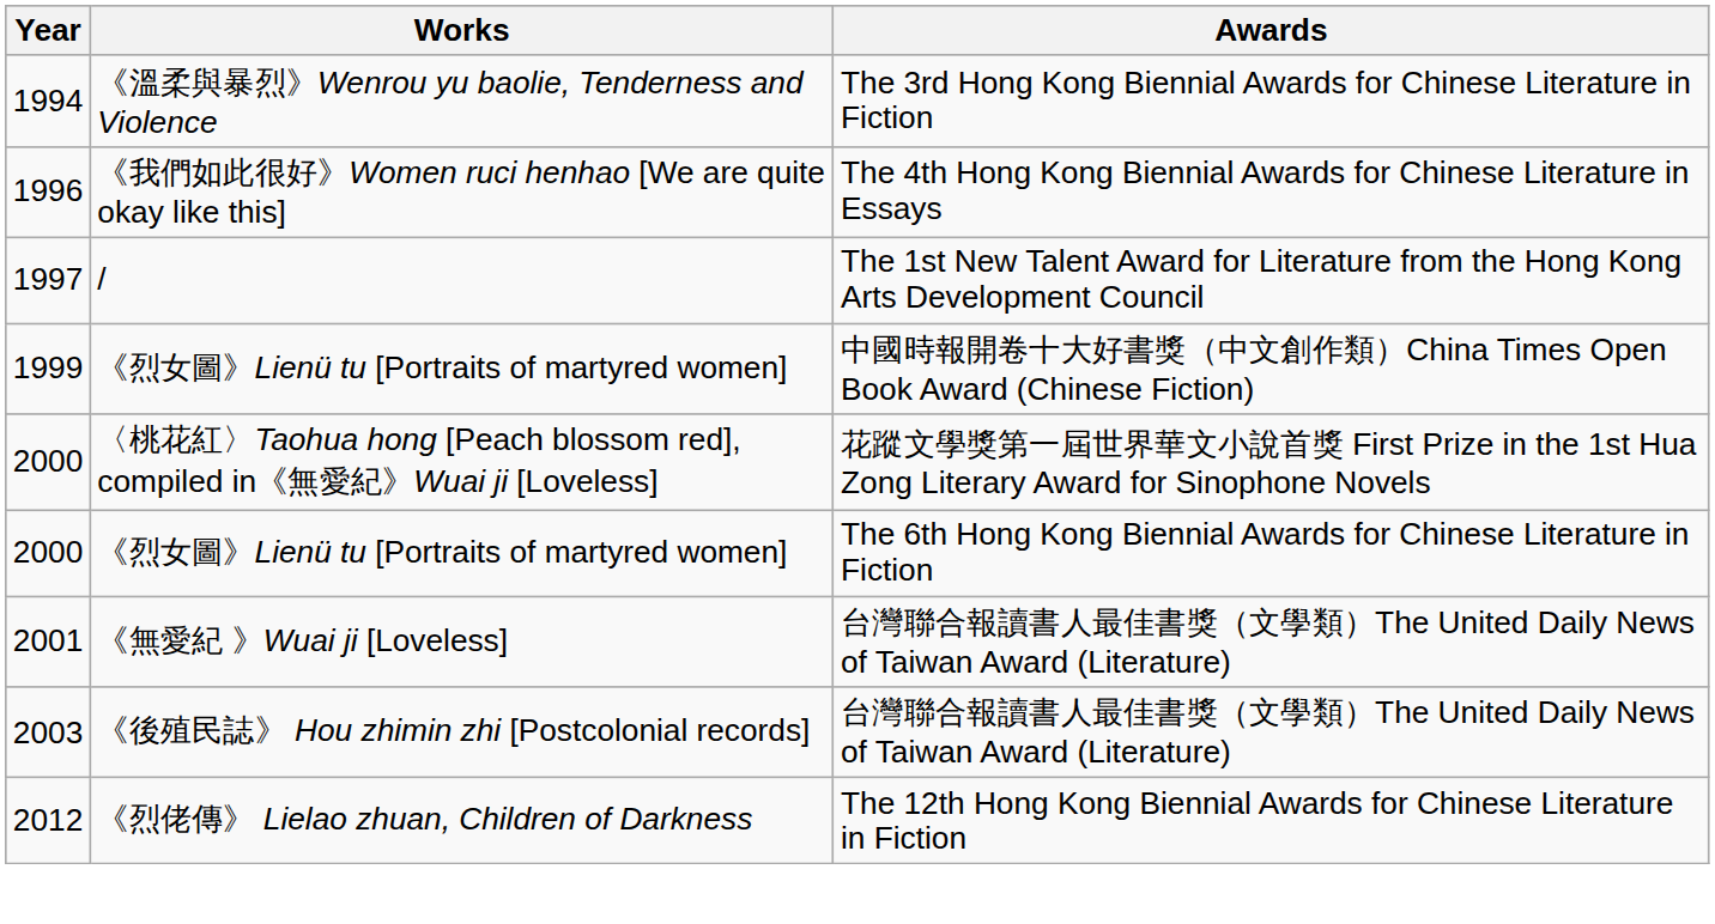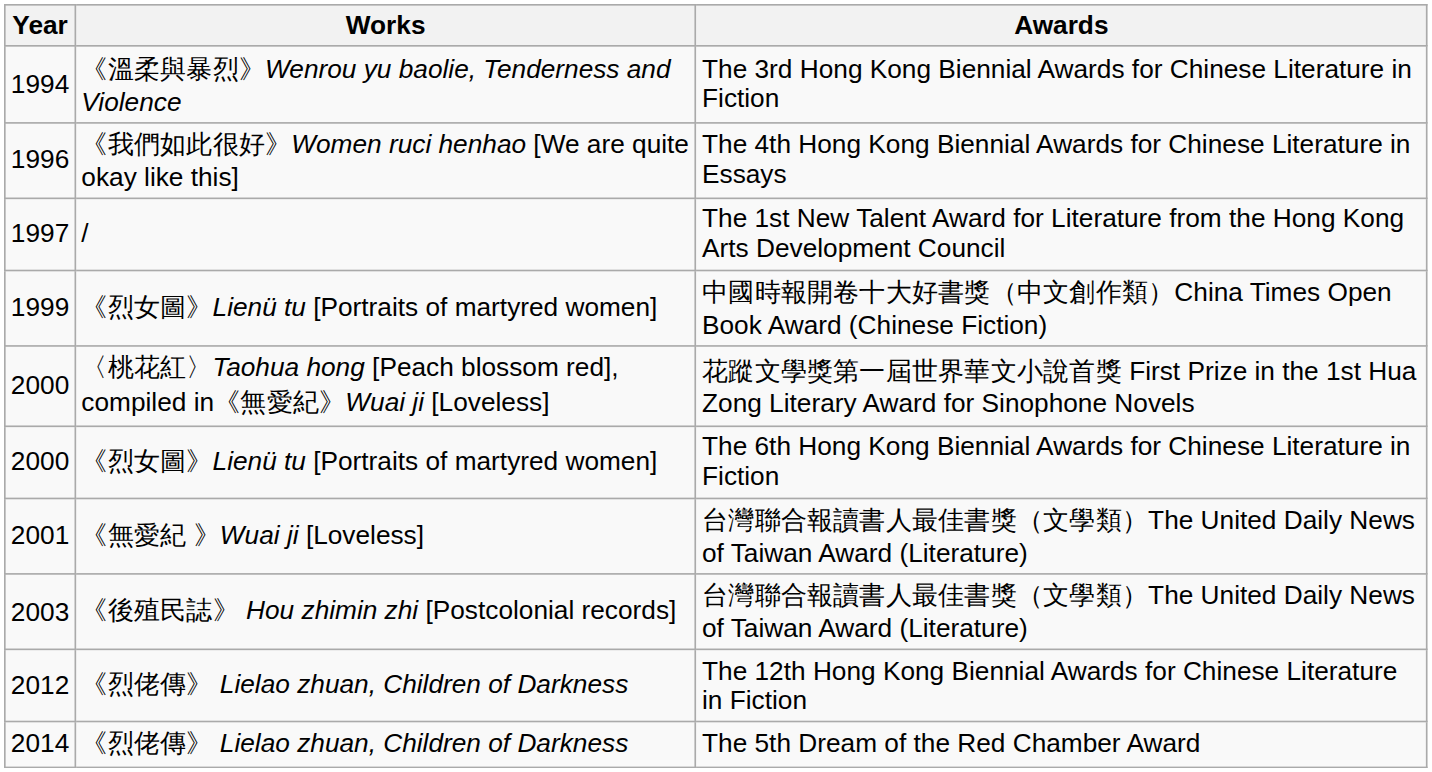+ row: 2014 | 《烈佬傳》 Lielao zhuan, Children of Darkness | The 5th Dream of the Red Chamber Award
